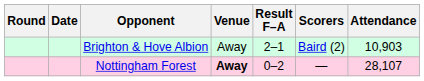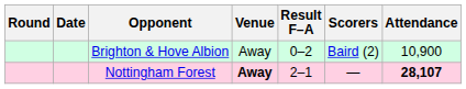Brighton & Hove Albion | Result F–A: 2–1 -> 0–2
Brighton & Hove Albion | Attendance: 10,903 -> 10,900
Nottingham Forest | Result F–A: 0–2 -> 2–1
Nottingham Forest | Attendance: normal -> bold
